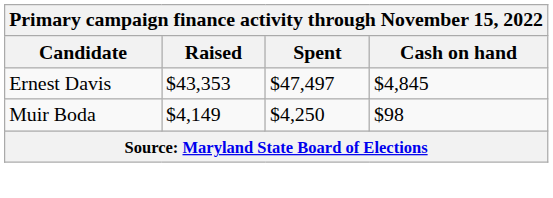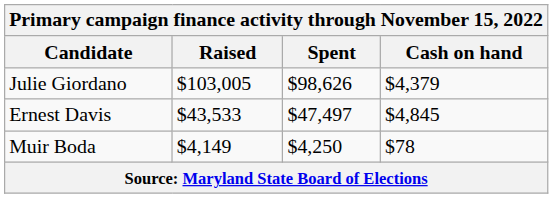+ row: Julie Giordano | $103,005 | $98,626 | $4,379
Ernest Davis | Raised: $43,353 -> $43,533
Muir Boda | Cash on hand: $98 -> $78
